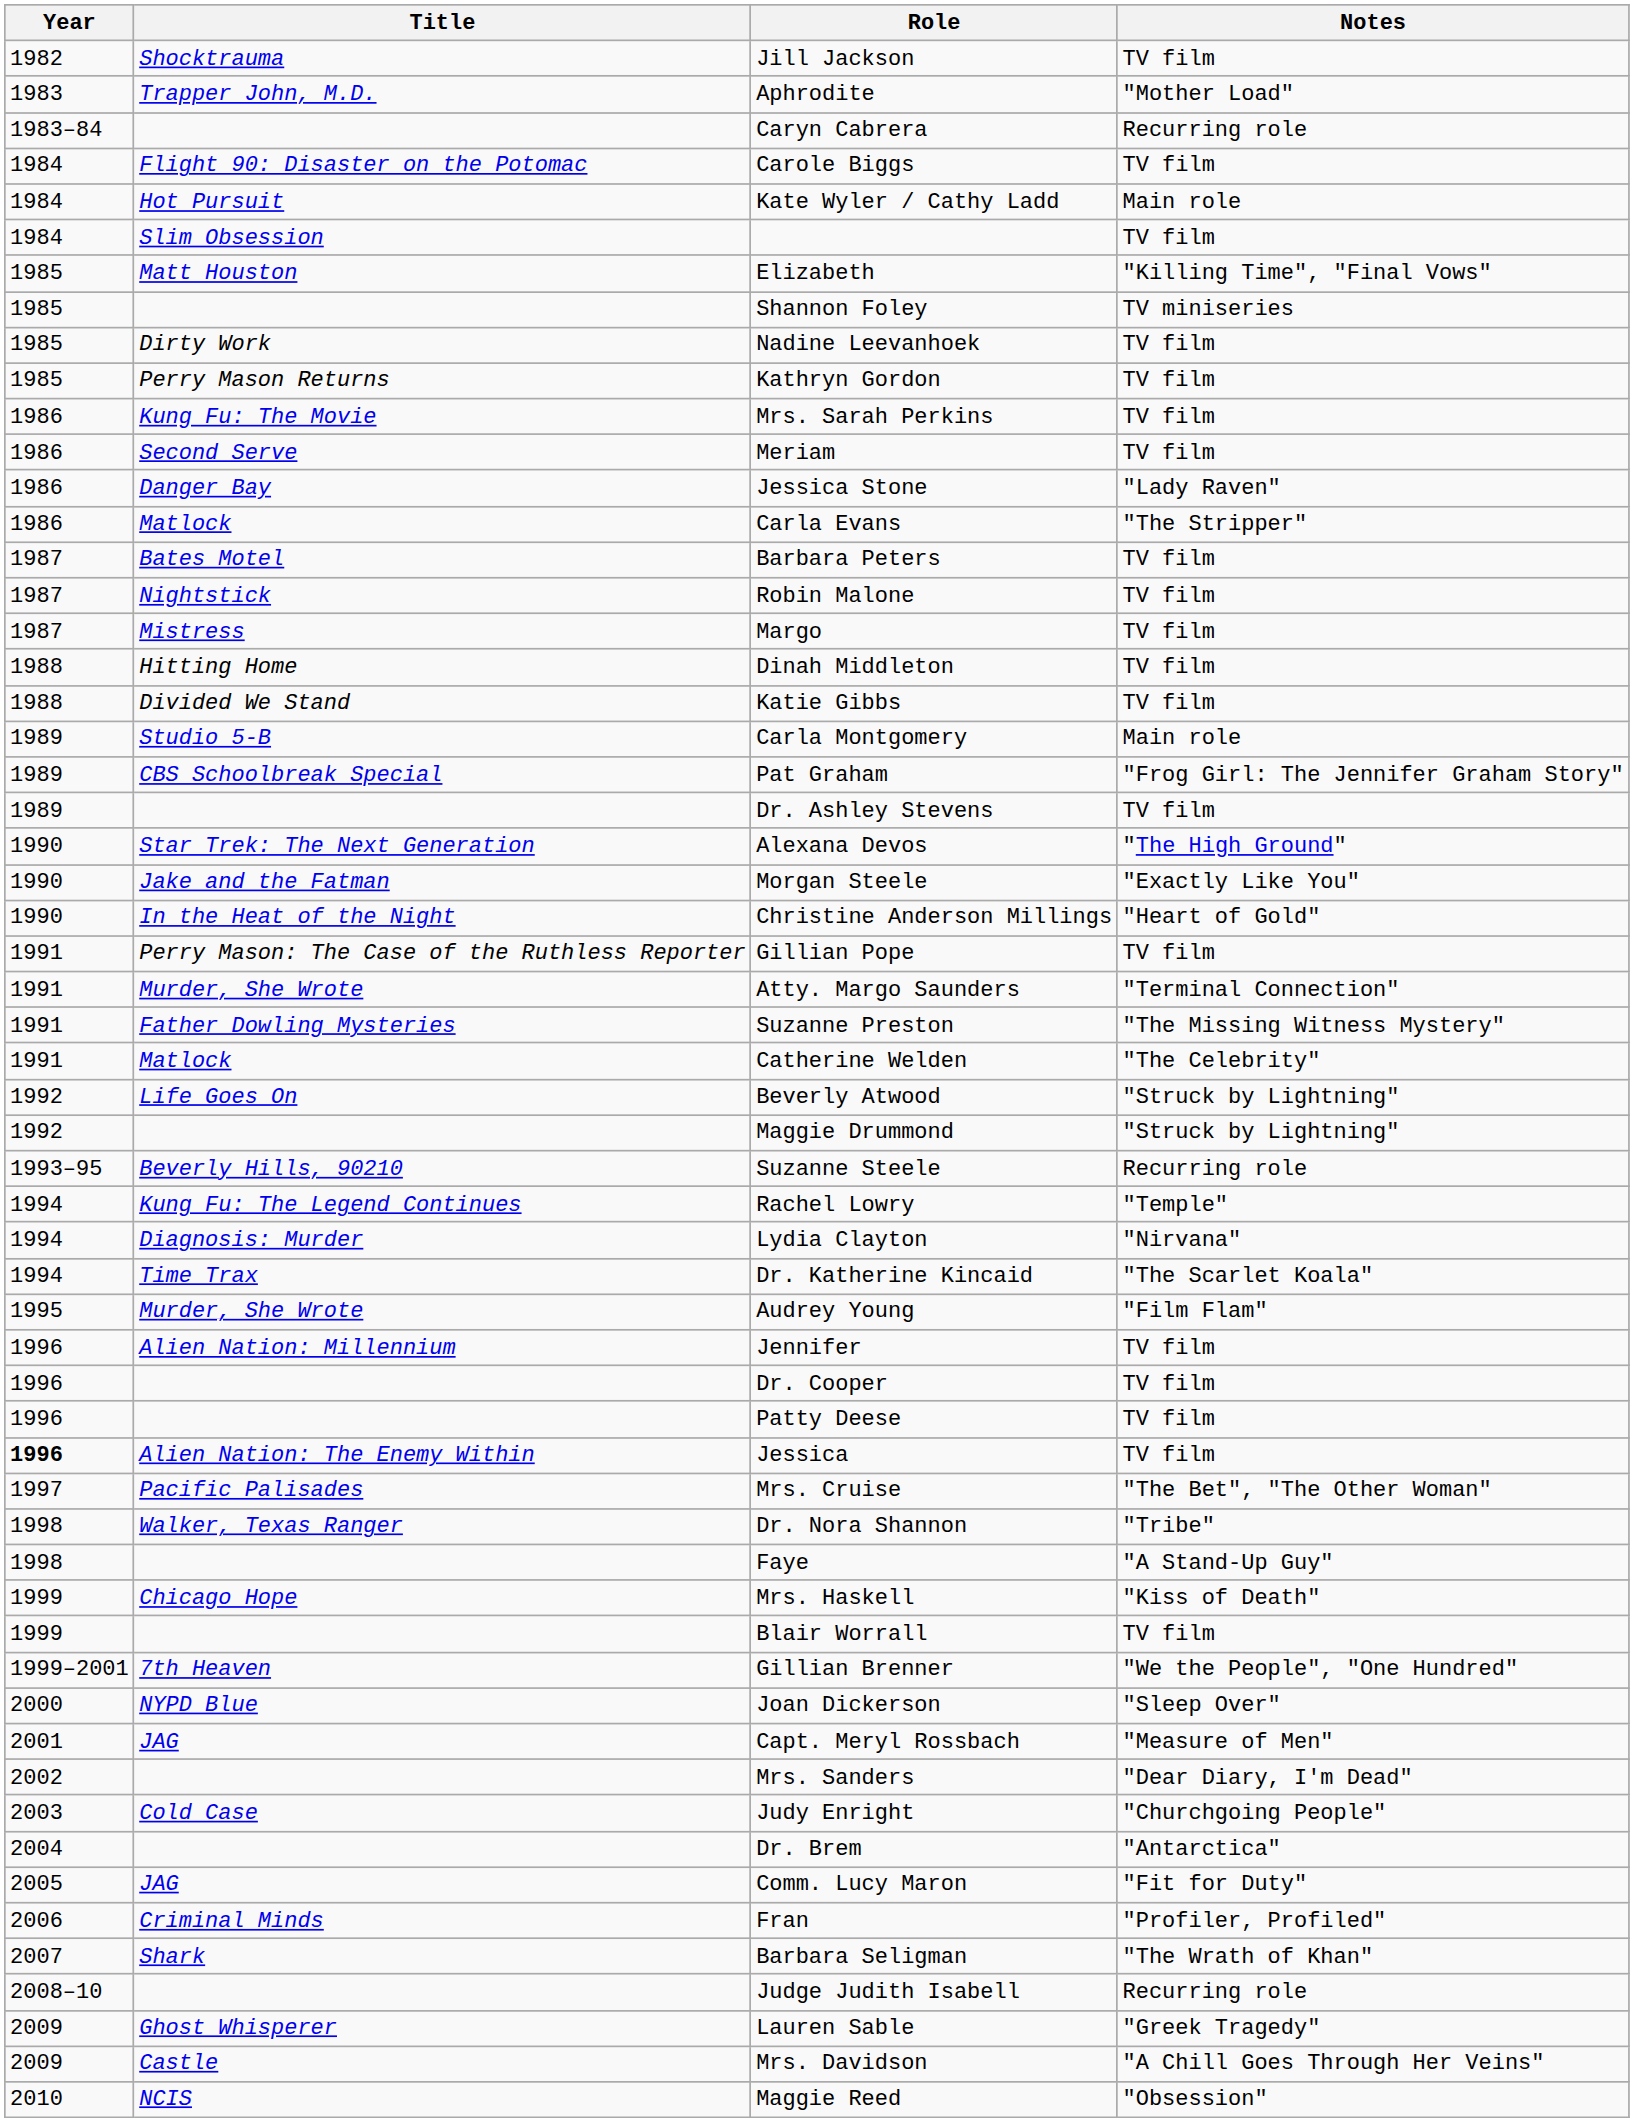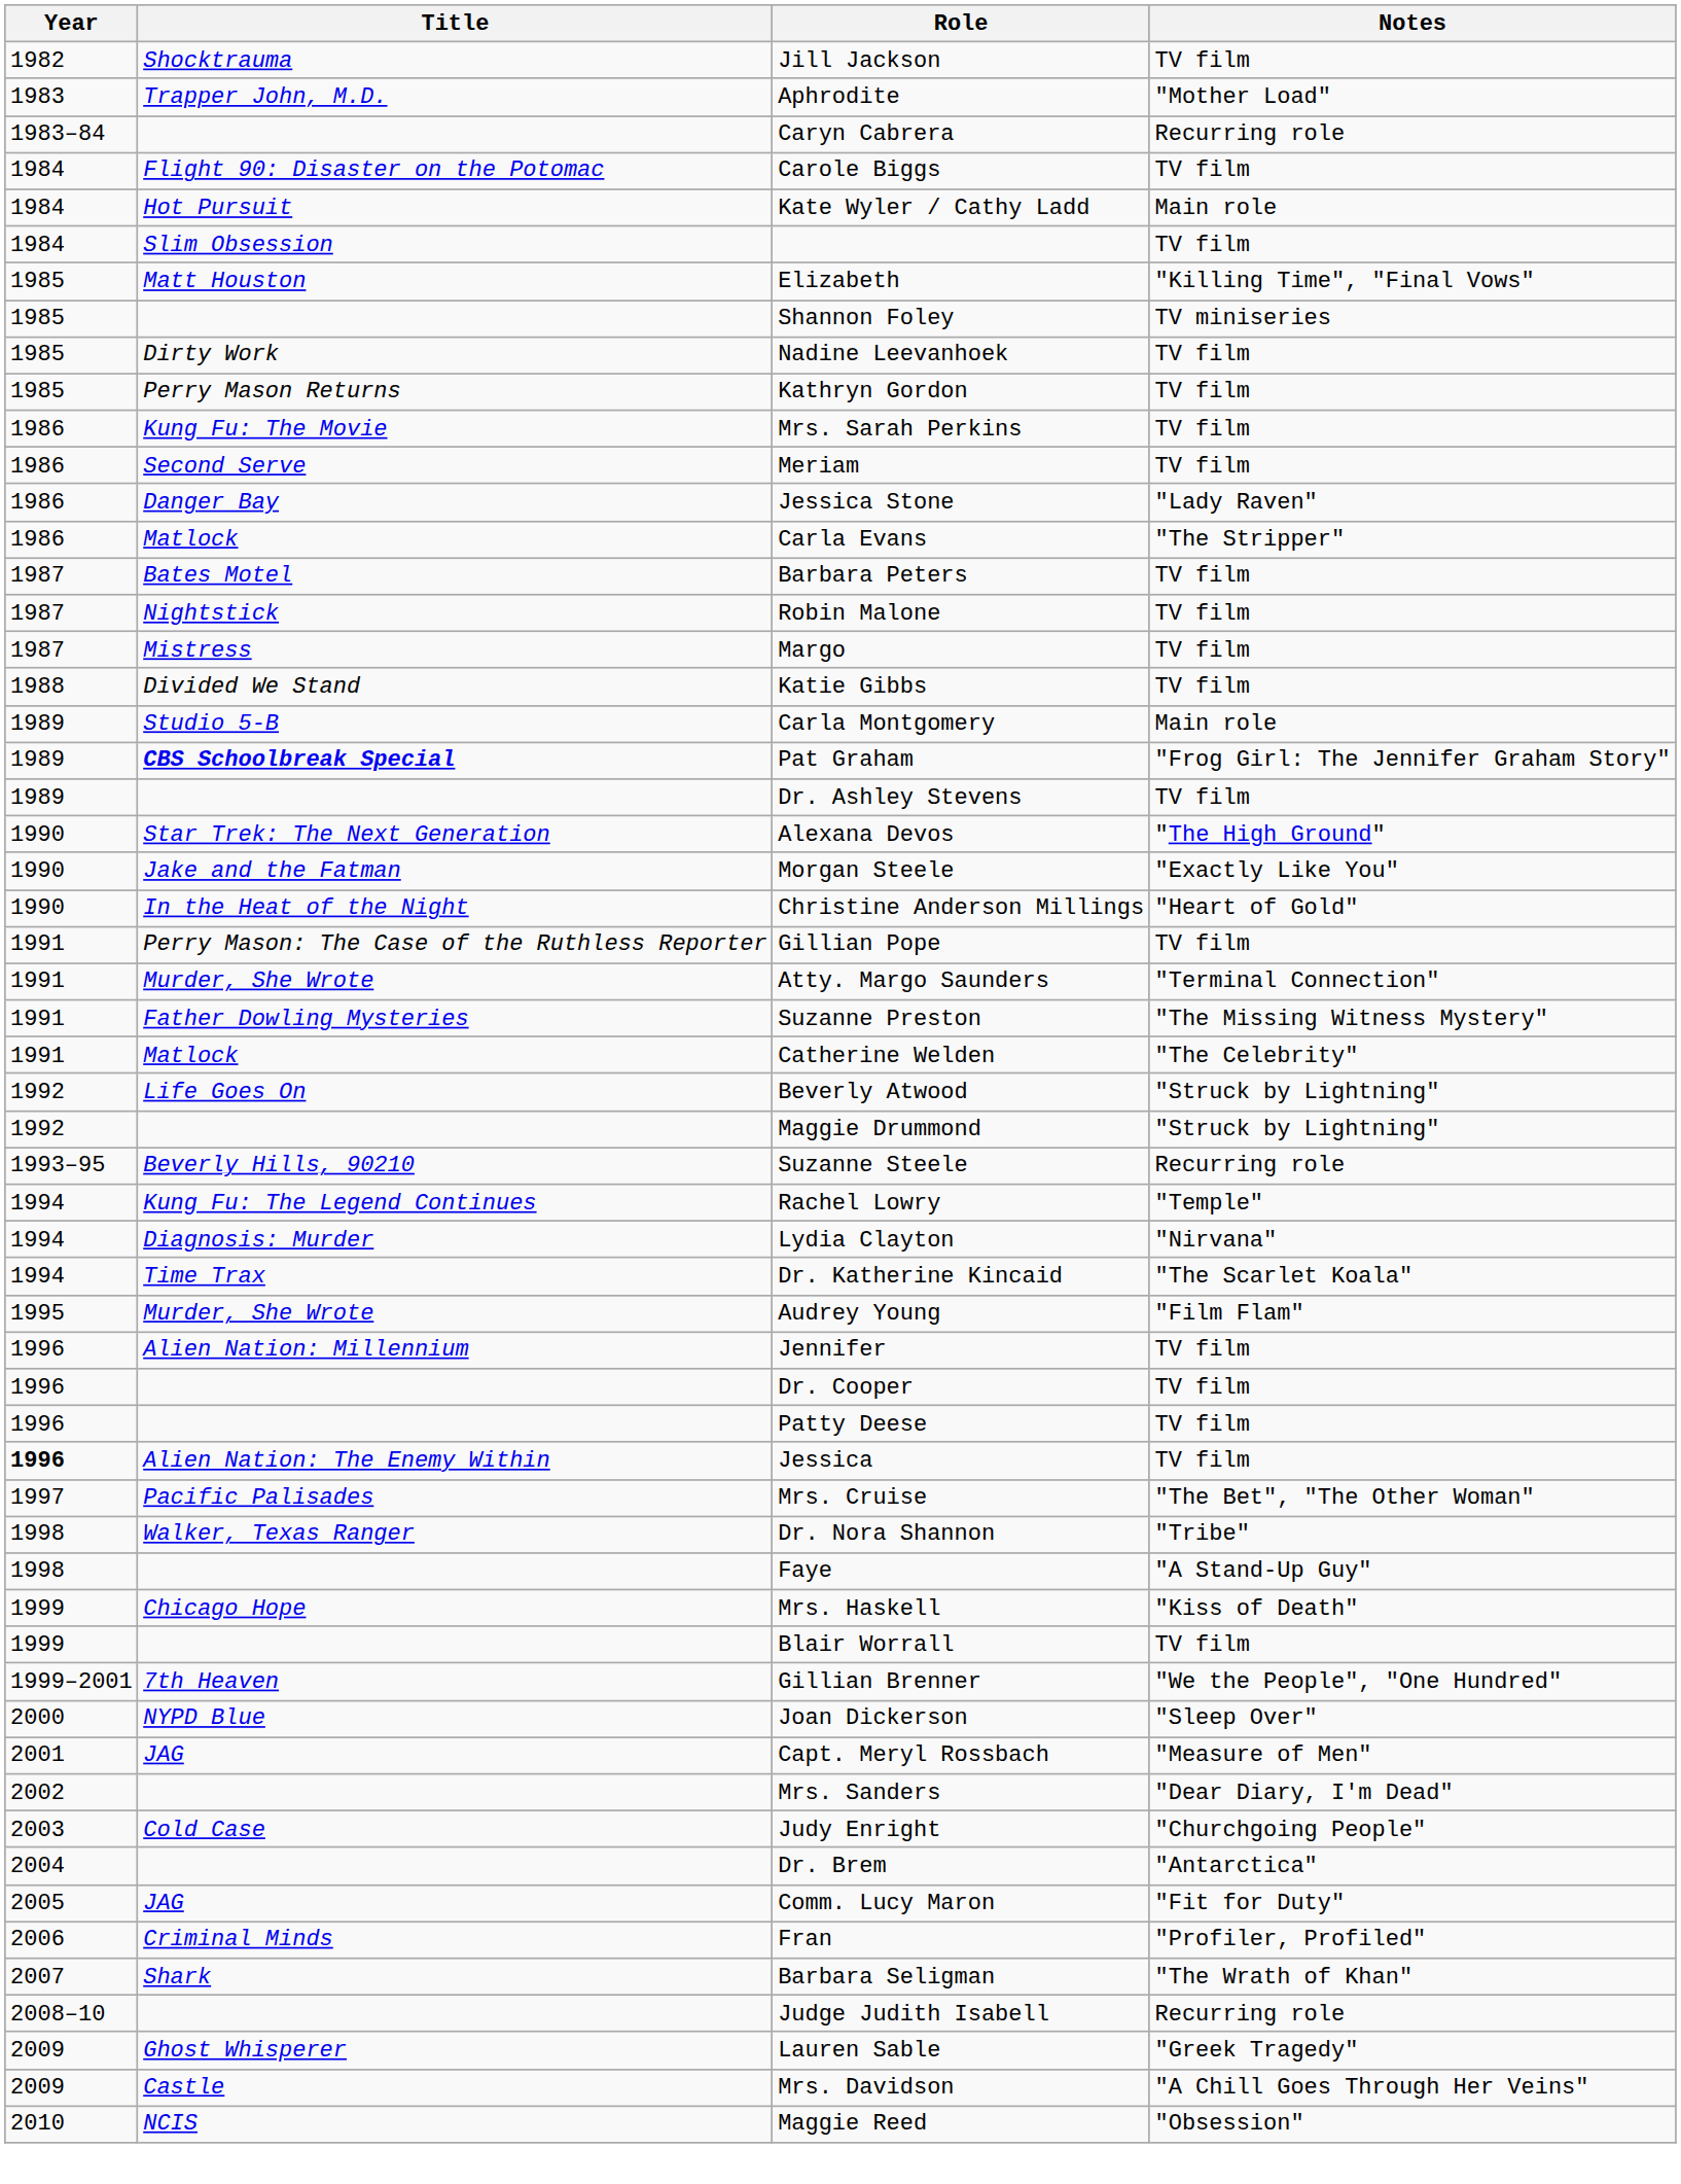- row: 1988 | Hitting Home | Dinah Middleton | TV film
Pat Graham | Title: normal -> bold
